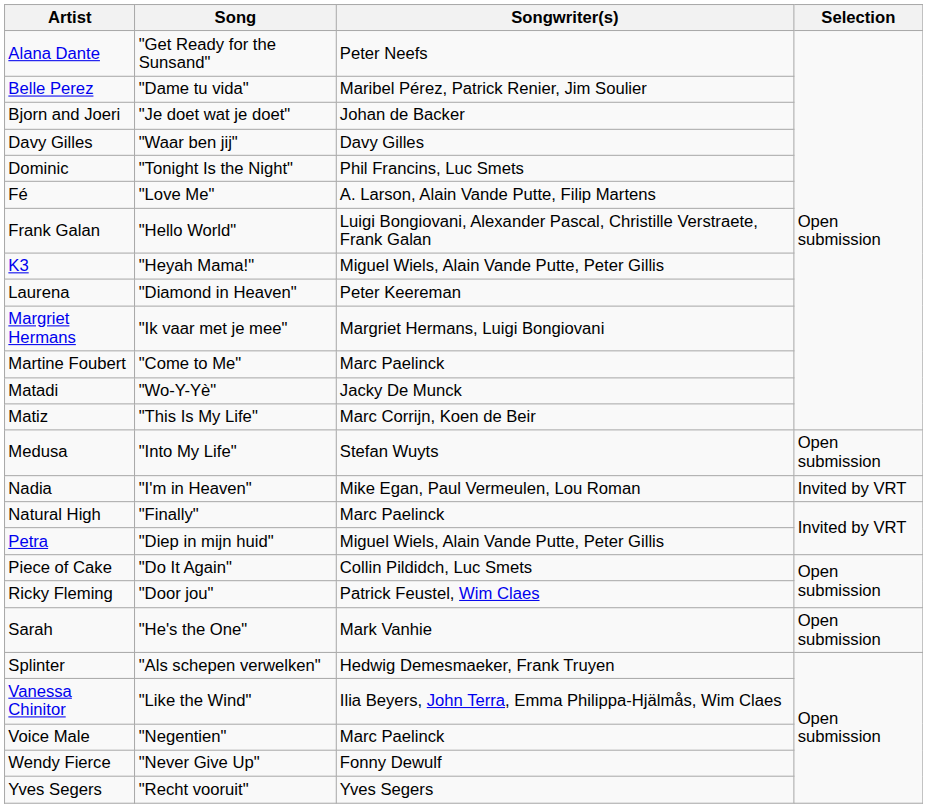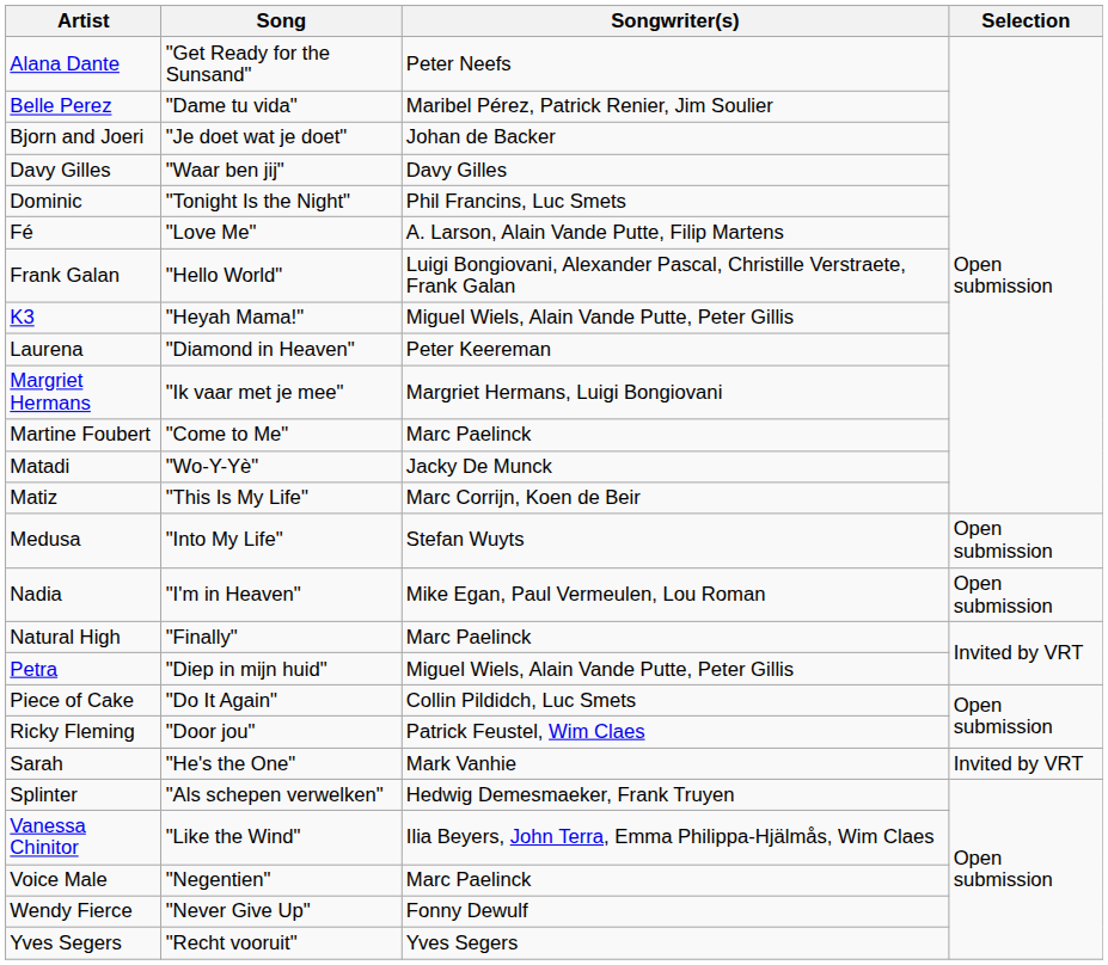Nadia | Selection: Invited by VRT -> Open submission
Sarah | Selection: Open submission -> Invited by VRT
